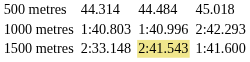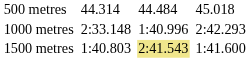1000 metres | column 3: 1:40.803 -> 2:33.148
1500 metres | column 3: 2:33.148 -> 1:40.803
